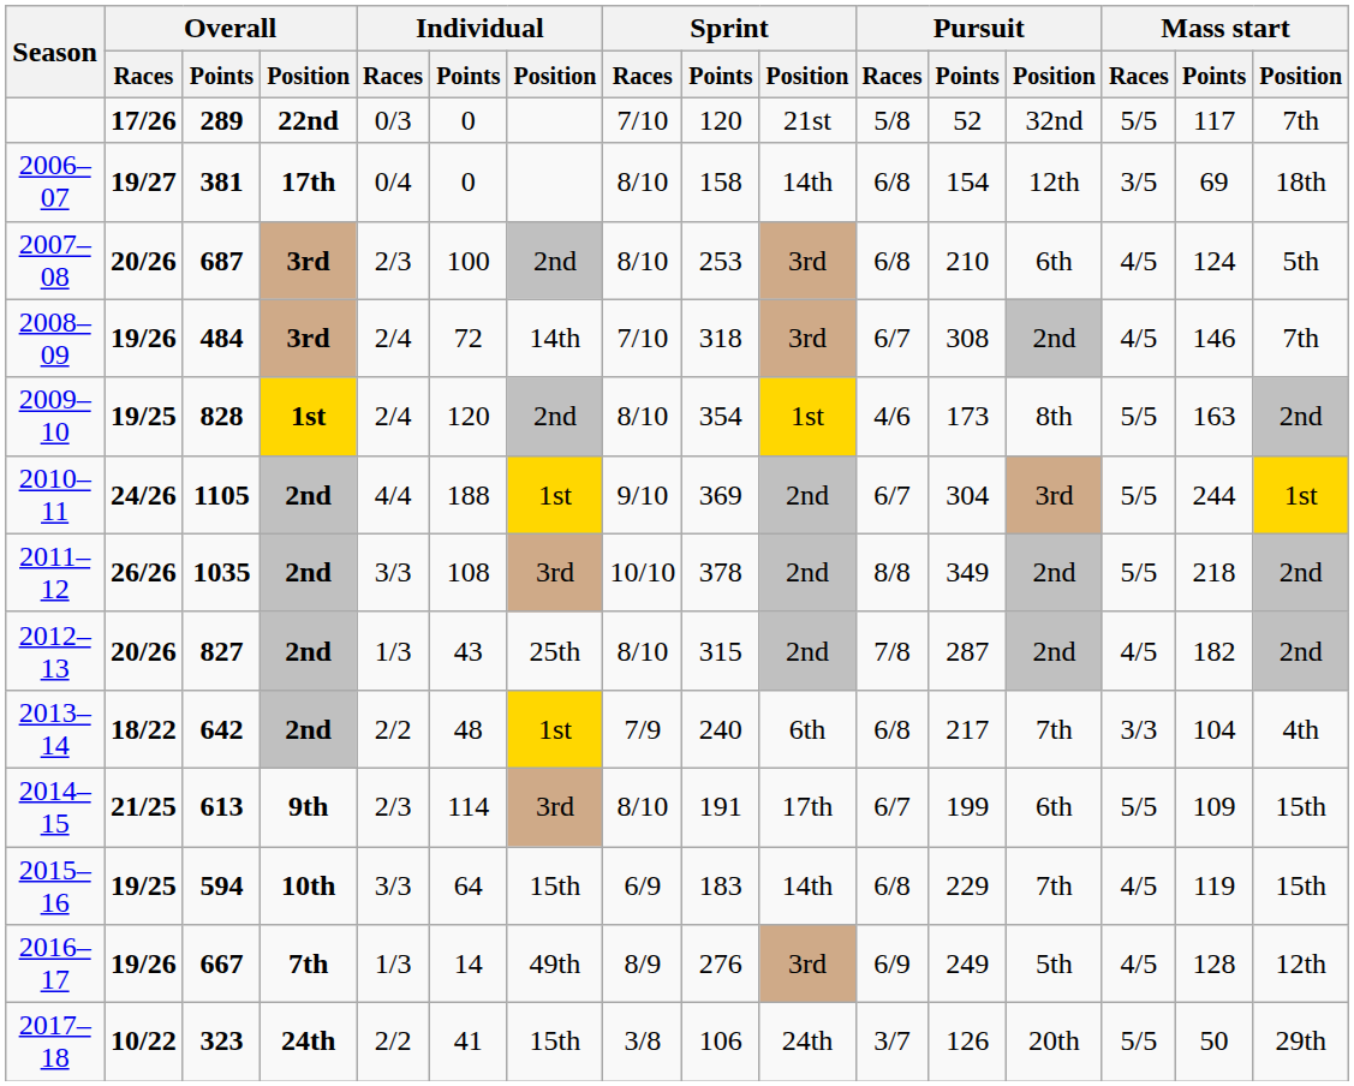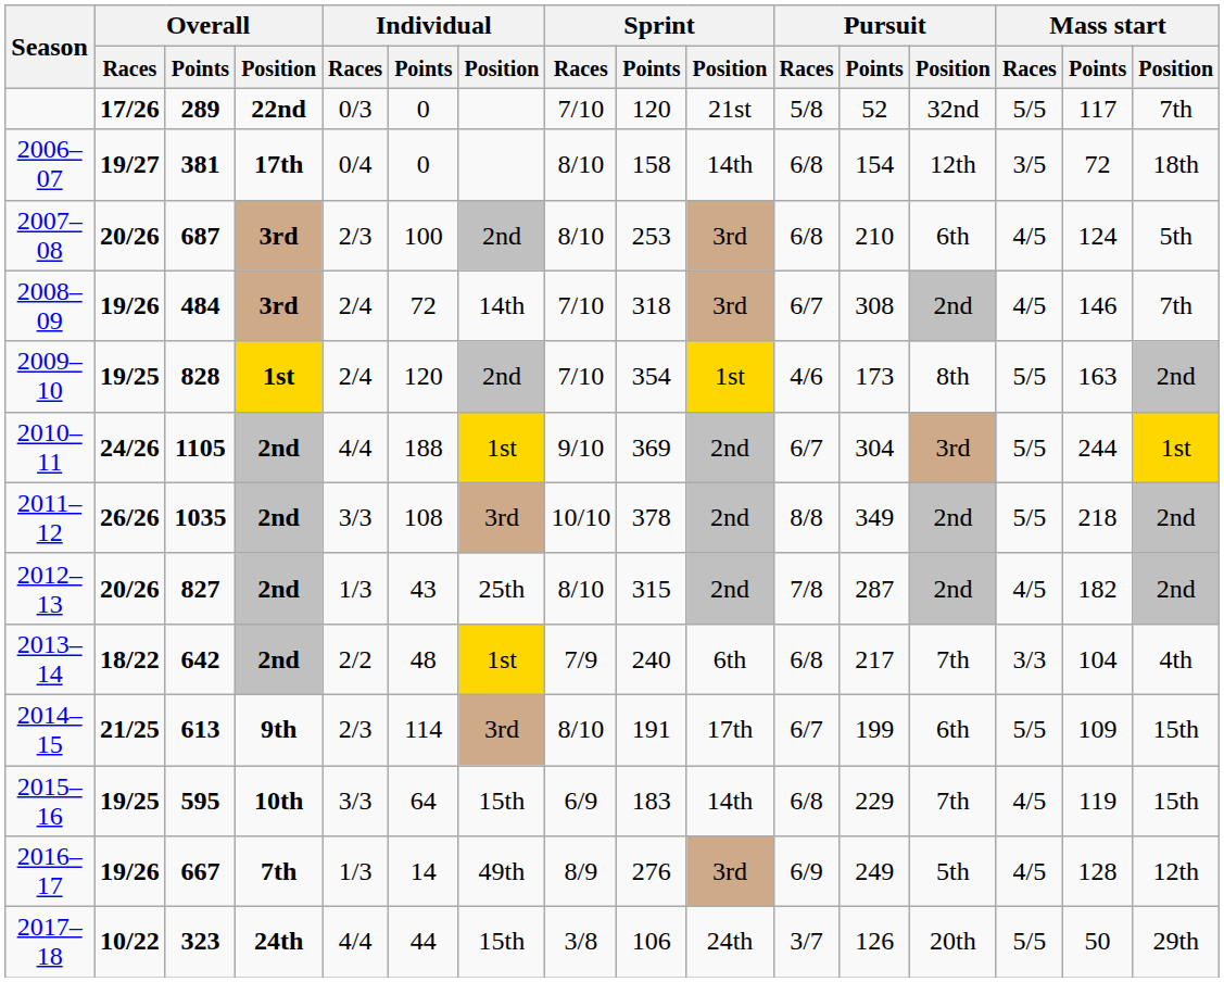2006–07 | Mass start / Points: 69 -> 72
2009–10 | Sprint / Races: 8/10 -> 7/10
2015–16 | Overall / Points: 594 -> 595
2017–18 | Individual / Races: 2/2 -> 4/4
2017–18 | Individual / Points: 41 -> 44
